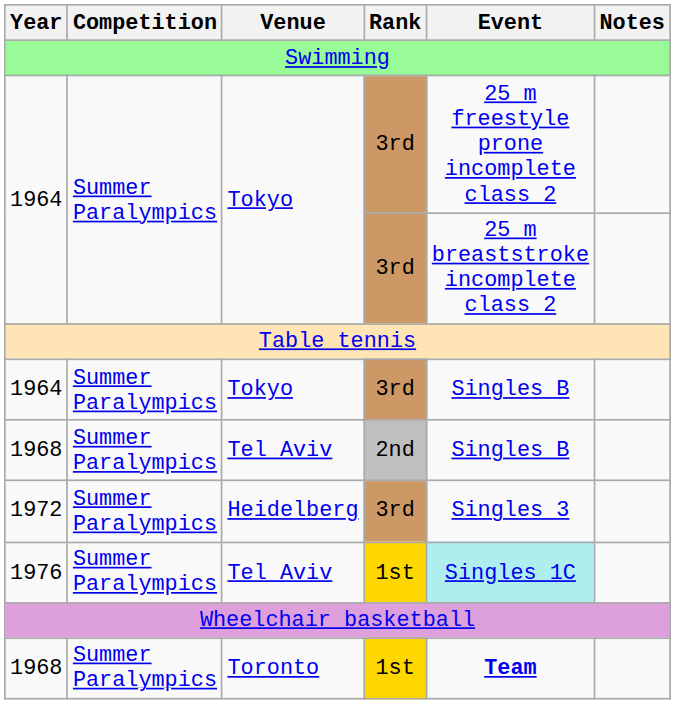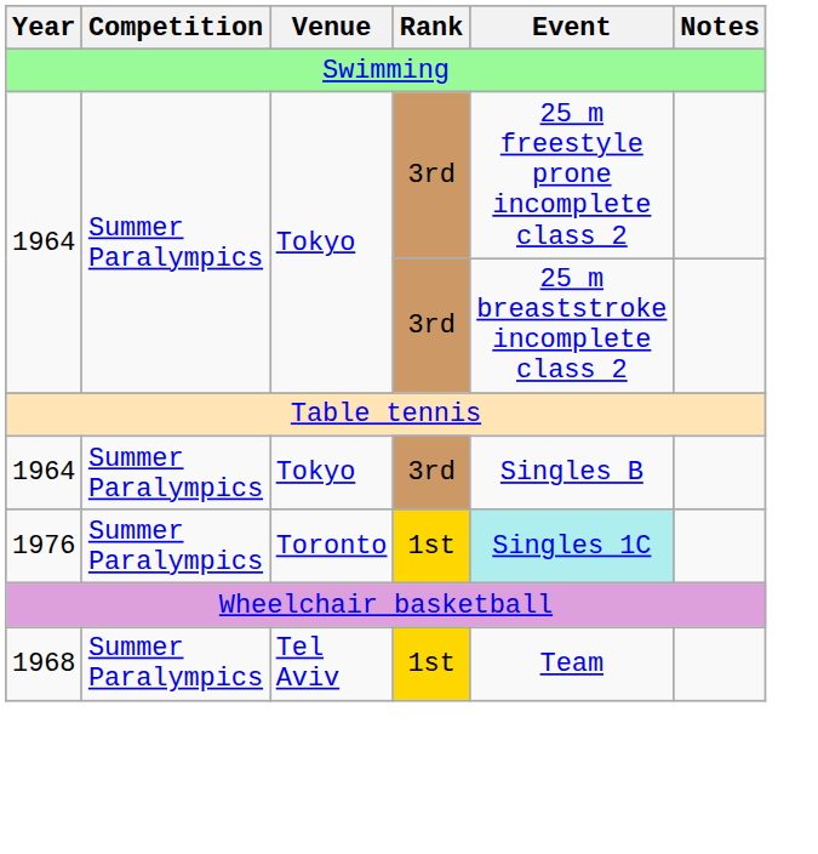- row: 1968 | Summer Paralympics | Tel Aviv | 2nd | Singles B
- row: 1972 | Summer Paralympics | Heidelberg | 3rd | Singles 3
1976 | Venue: Tel Aviv -> Toronto
1968 / 1st | Venue: Toronto -> Tel Aviv
1968 / 1st | Event: bold -> normal
